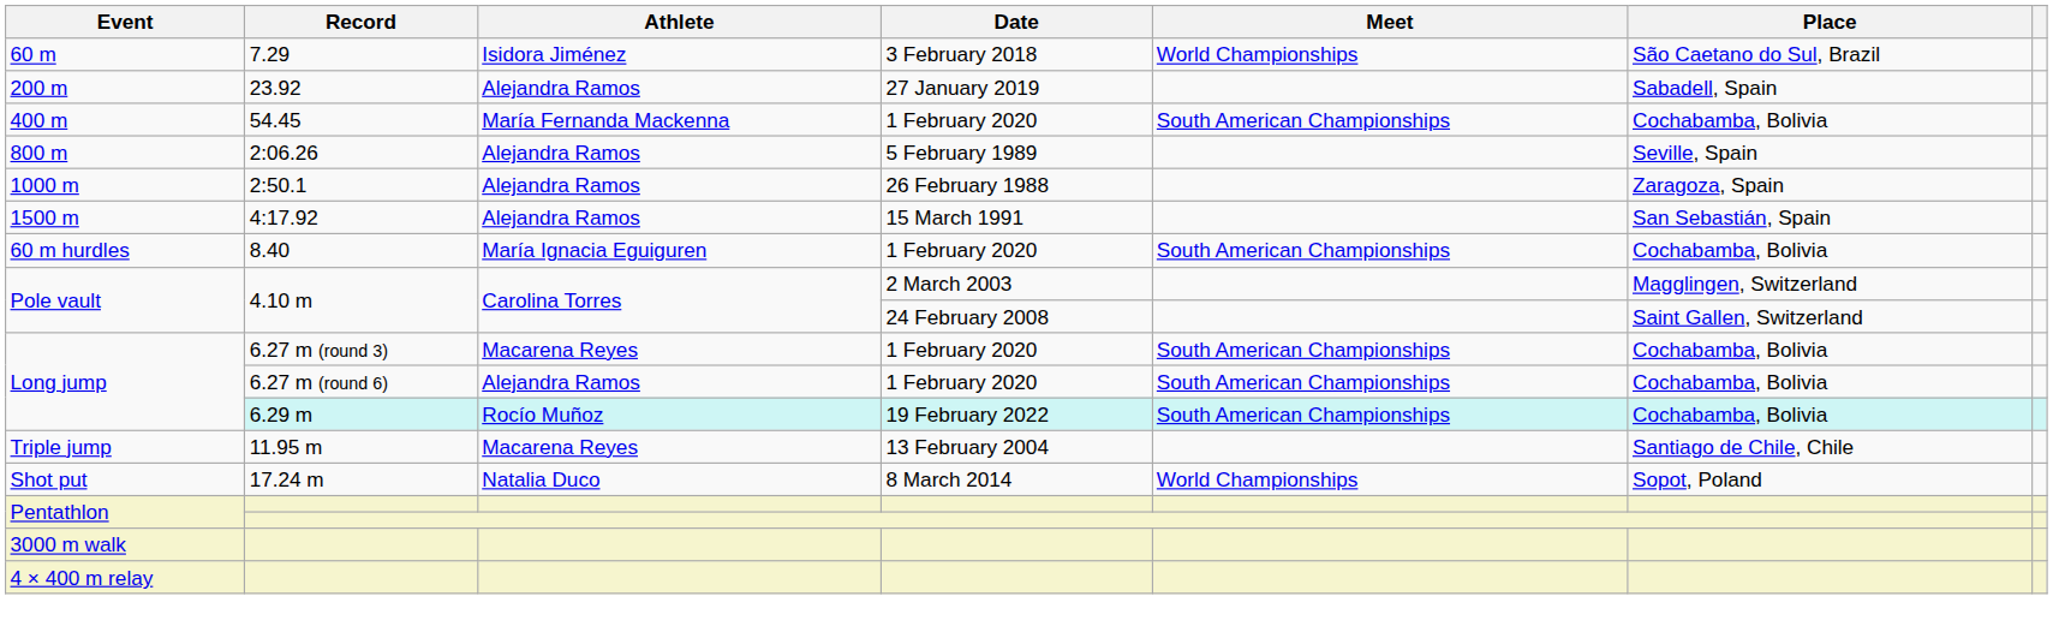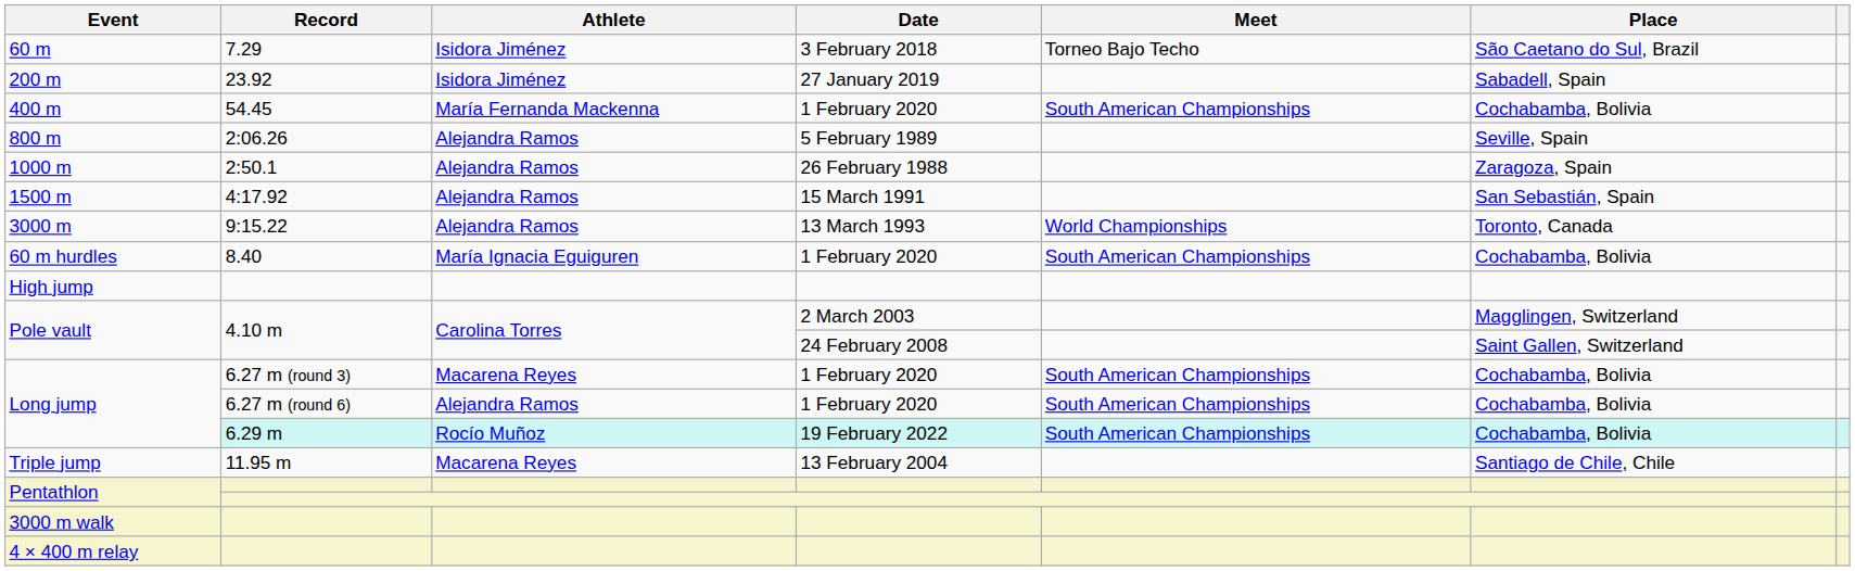60 m | Meet: World Championships -> Torneo Bajo Techo
200 m | Athlete: Alejandra Ramos -> Isidora Jiménez
+ row: 3000 m | 9:15.22 | Alejandra Ramos | 13 March 1993 | World Championships | Toronto, Canada
+ row: High jump
- row: Shot put | 17.24 m | Natalia Duco | 8 March 2014 | World Championships | Sopot, Poland
